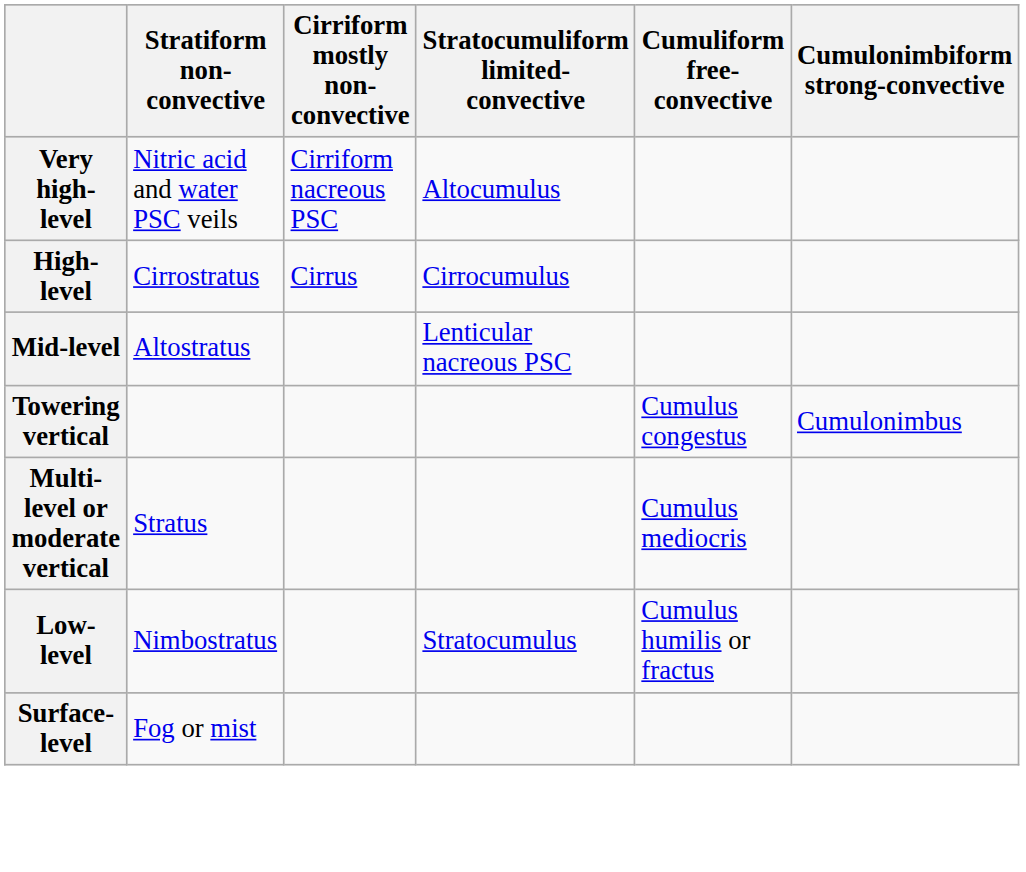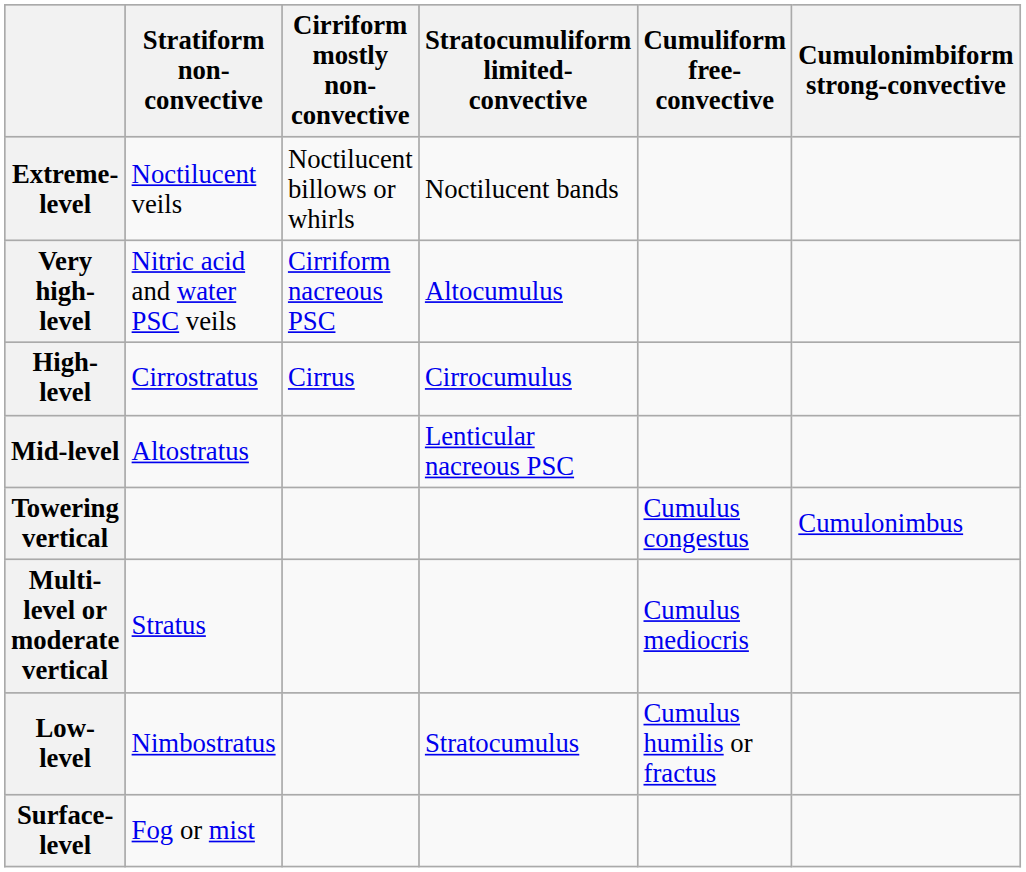+ row: Extreme-level | Noctilucent veils | Noctilucent billows or whirls | Noctilucent bands
